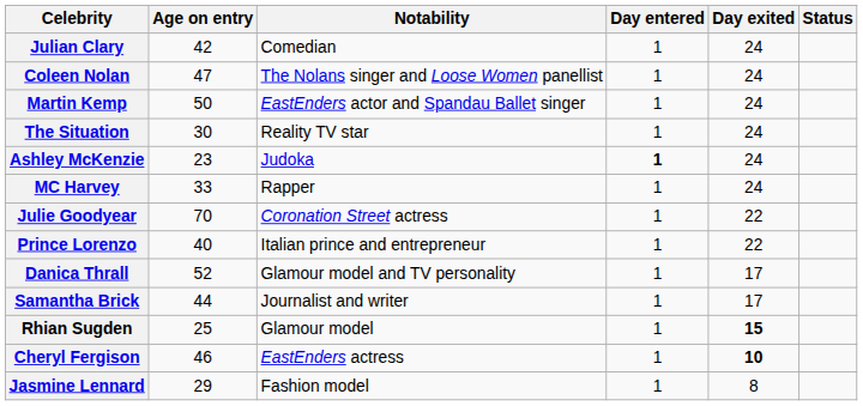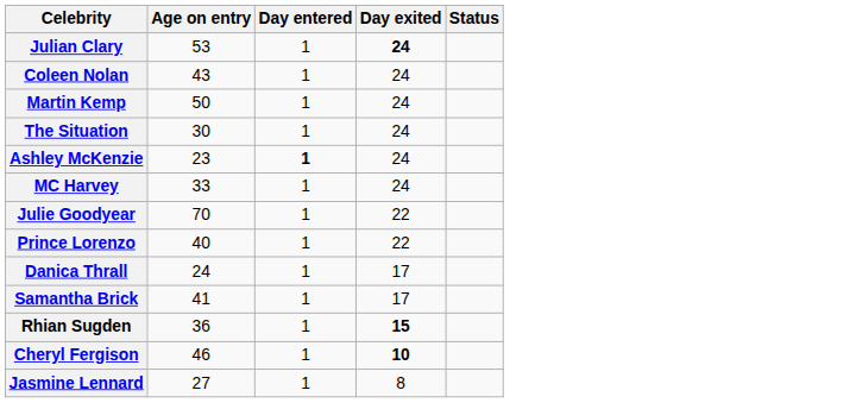- column: Notability | Comedian | The Nolans singer and Loose Women panellist | EastEnders actor and Spandau Ballet singer | Reality TV star | Judoka | Rapper | Coronation Street actress | Italian prince and entrepreneur | Glamour model and TV personality | Journalist and writer | Glamour model | EastEnders actress | Fashion model
Julian Clary | Age on entry: 42 -> 53
Julian Clary | Day exited: normal -> bold
Coleen Nolan | Age on entry: 47 -> 43
Danica Thrall | Age on entry: 52 -> 24
Samantha Brick | Age on entry: 44 -> 41
Rhian Sugden | Age on entry: 25 -> 36
Jasmine Lennard | Age on entry: 29 -> 27
